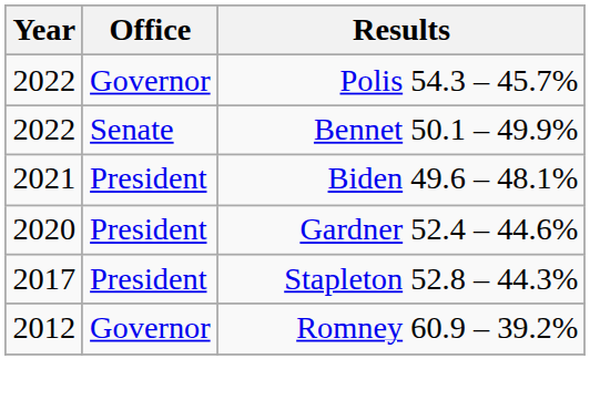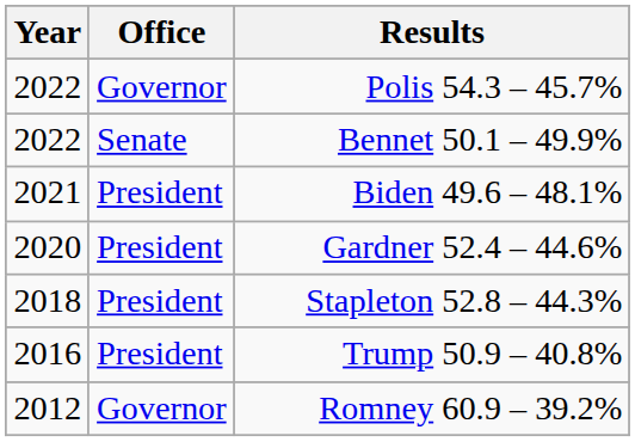Stapleton 52.8 – 44.3% | Year: 2017 -> 2018
+ row: 2016 | President | Trump 50.9 – 40.8%
